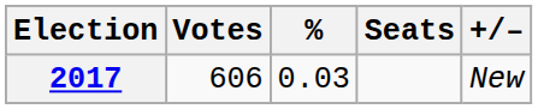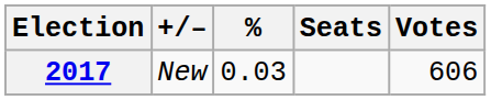columns swapped: Votes <-> +/–
